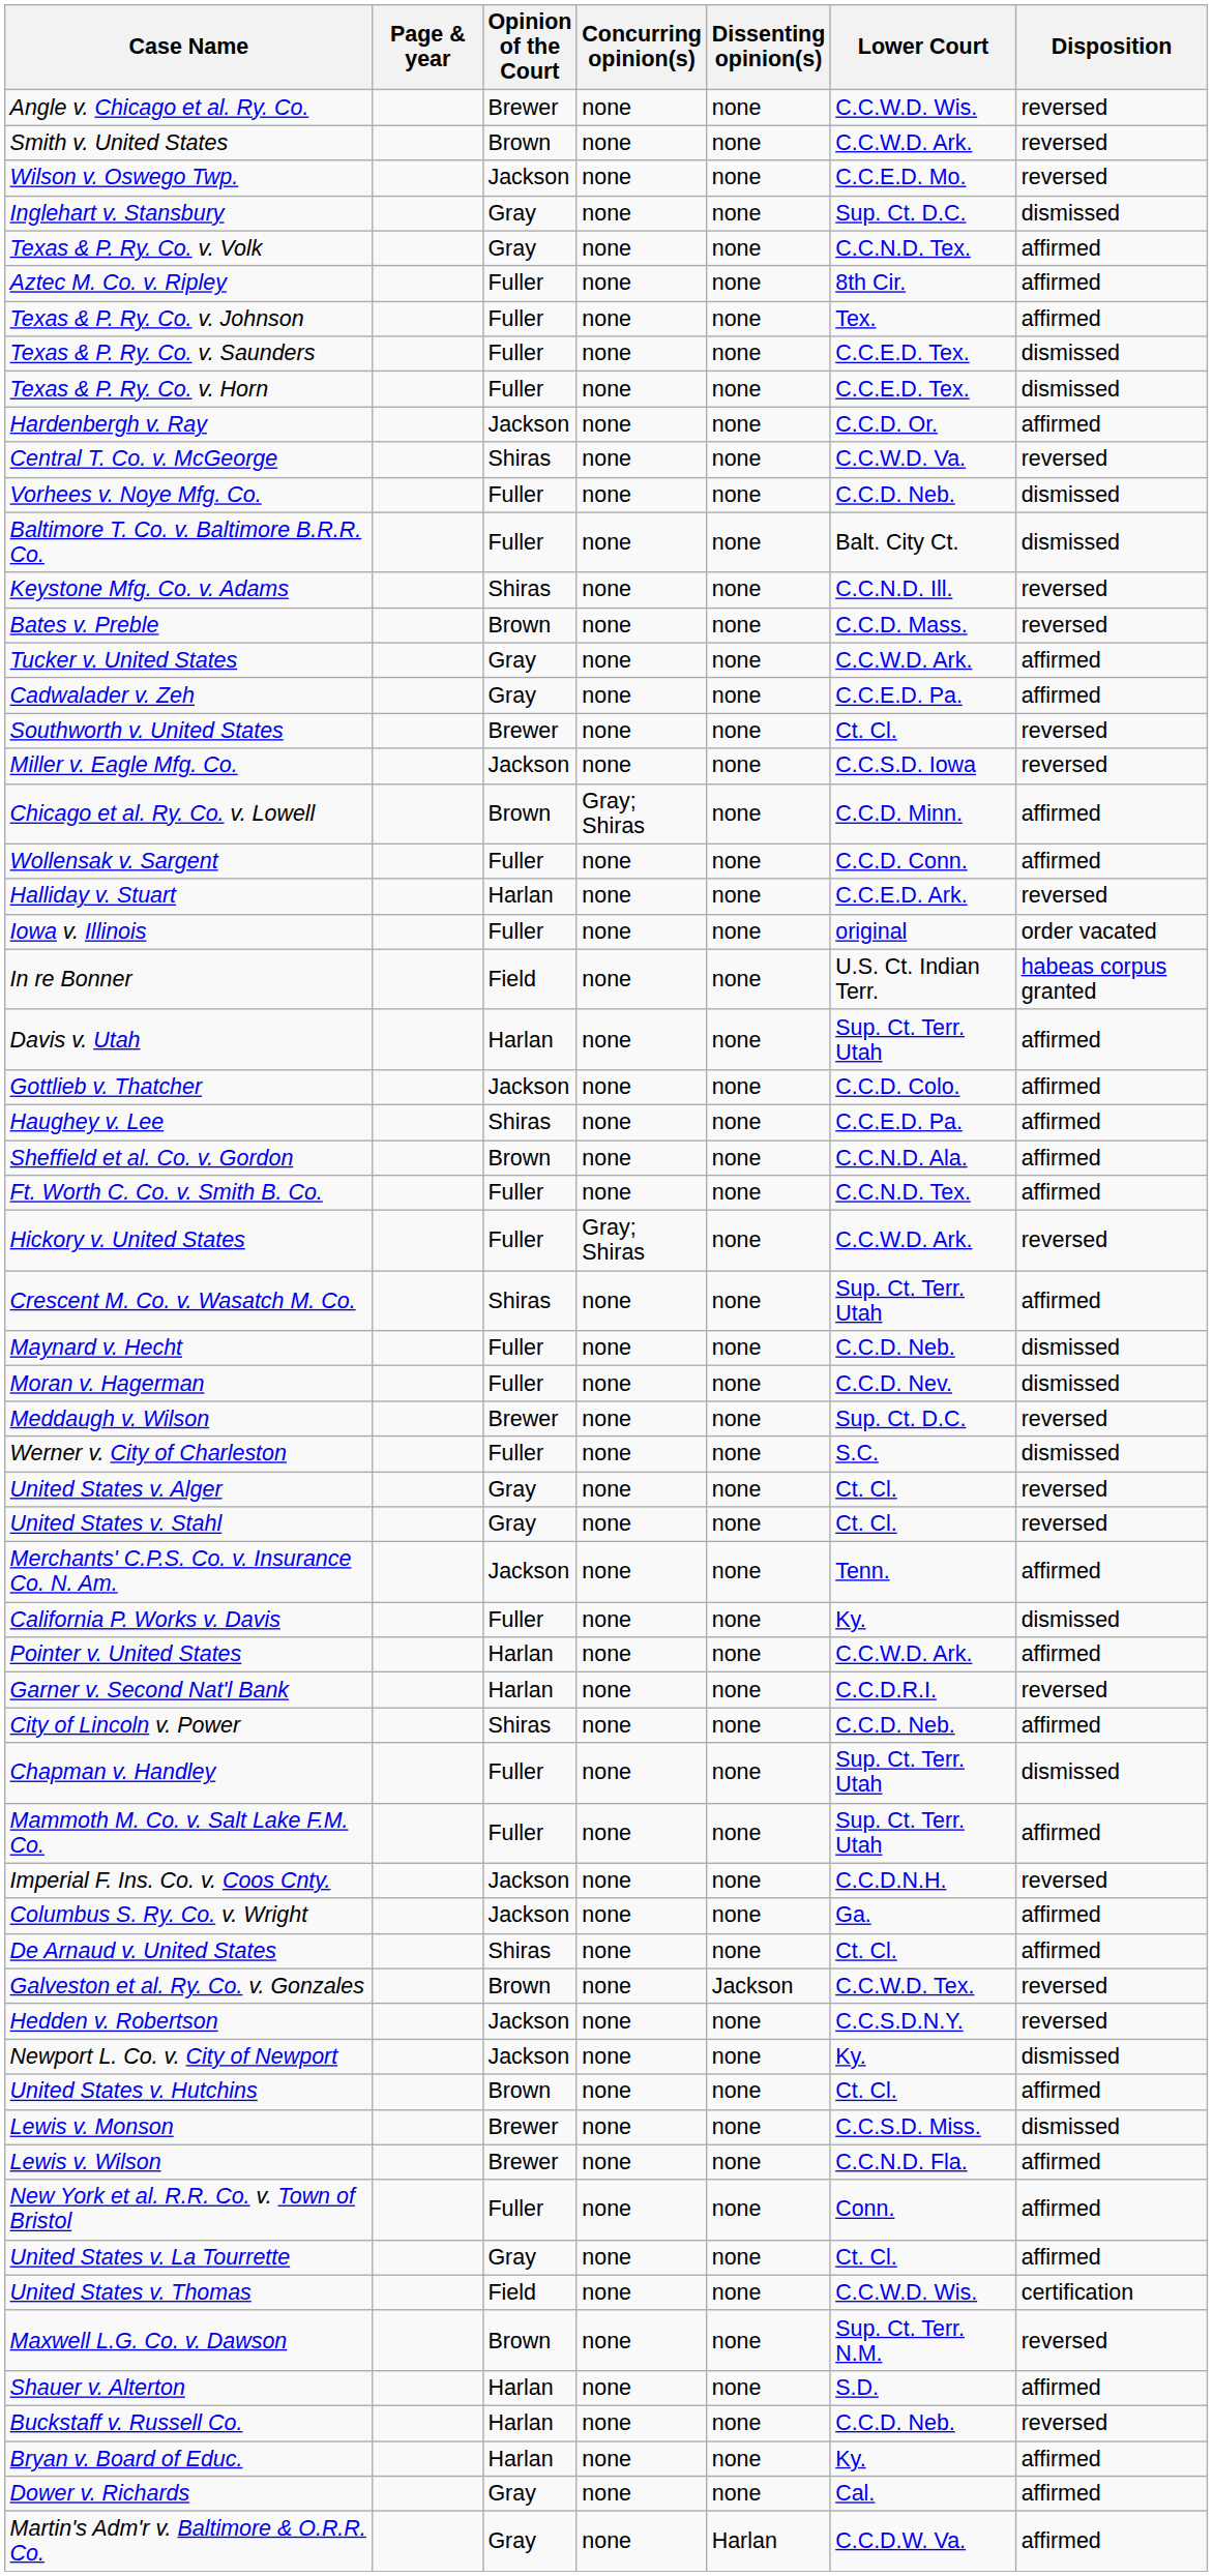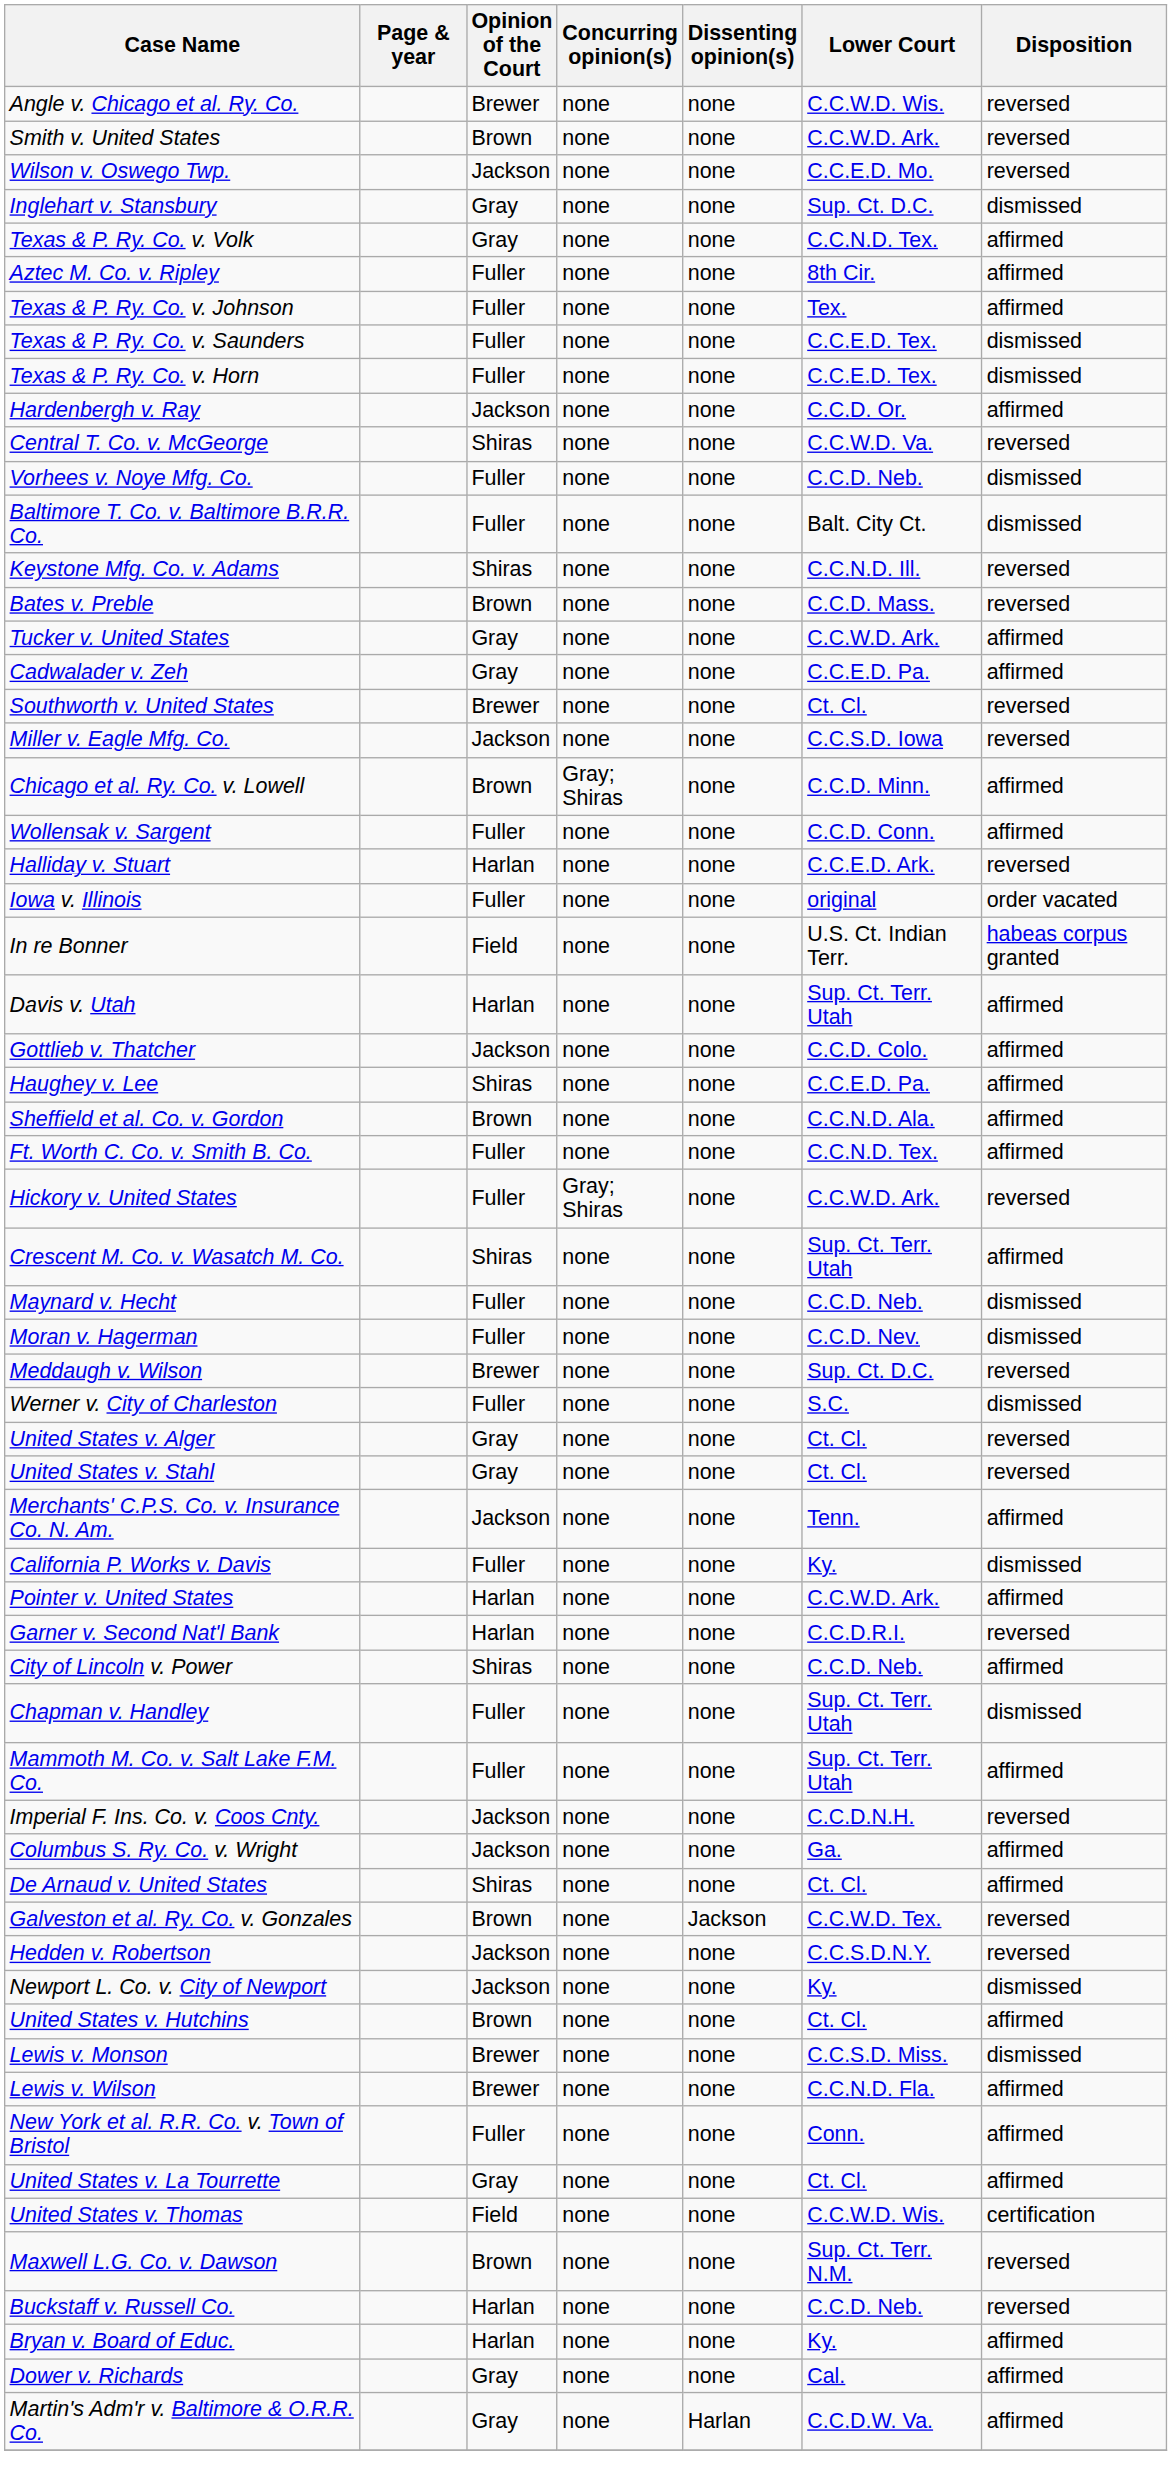- row: Shauer v. Alterton | Harlan | none | none | S.D. | affirmed
